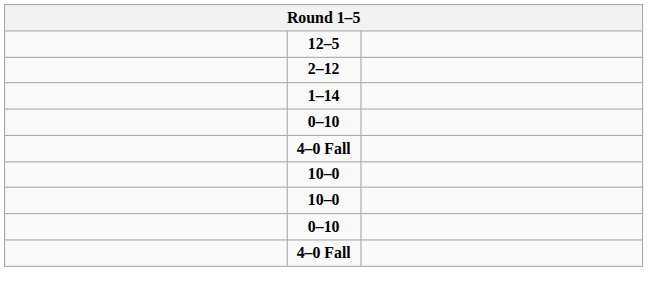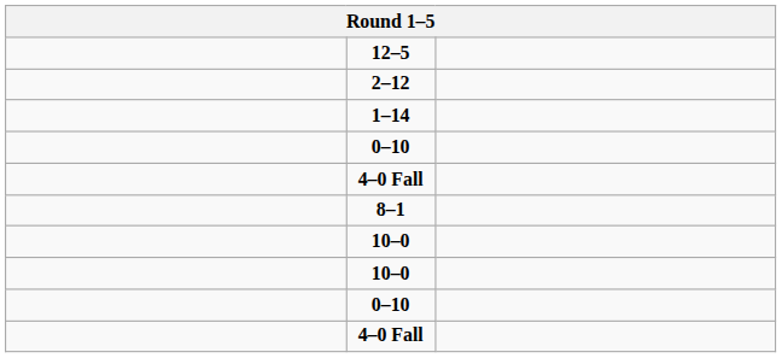+ row: 8–1
